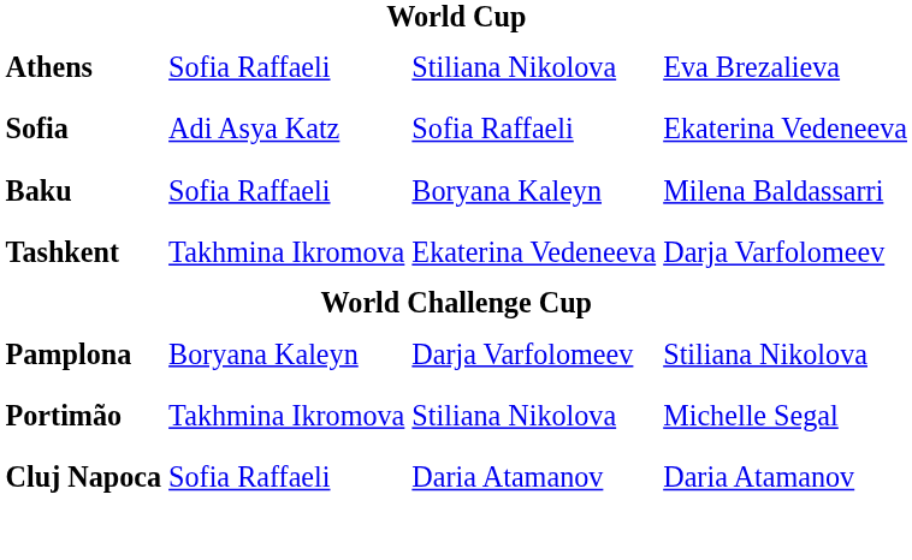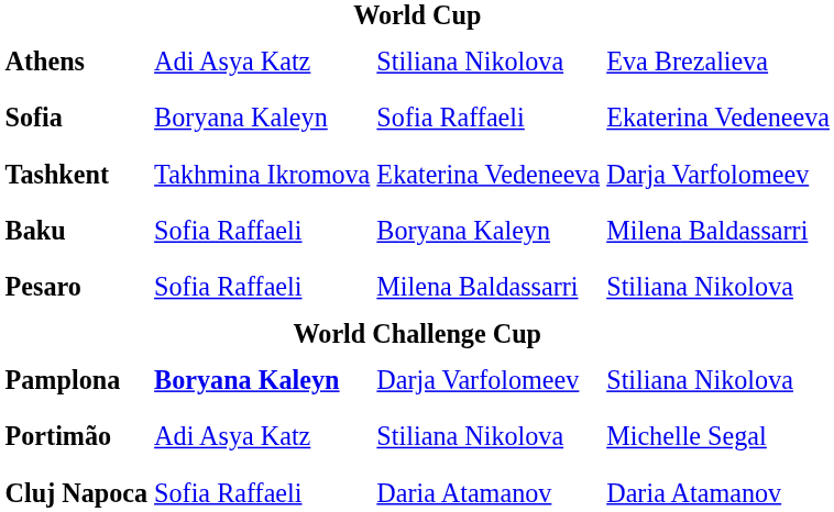Athens | column 2: Sofia Raffaeli -> Adi Asya Katz
Sofia | column 2: Adi Asya Katz -> Boryana Kaleyn
rows swapped: Tashkent <-> Baku
+ row: Pesaro | Sofia Raffaeli | Milena Baldassarri | Stiliana Nikolova
Pamplona | column 2: normal -> bold
Portimão | column 2: Takhmina Ikromova -> Adi Asya Katz
